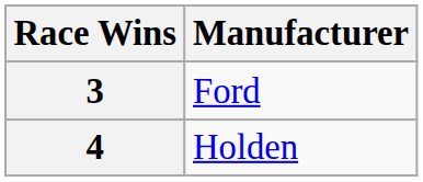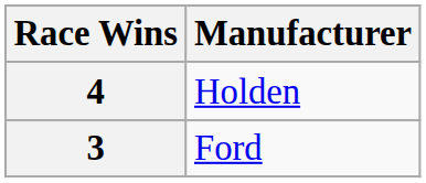rows swapped: 4 <-> 3
